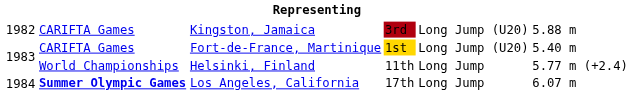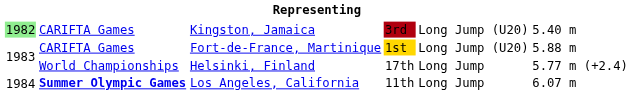Kingston, Jamaica | column 1: no background -> lightgreen background
Kingston, Jamaica | column 6: 5.88 m -> 5.40 m
Fort-de-France, Martinique | column 6: 5.40 m -> 5.88 m
Helsinki, Finland | column 4: 11th -> 17th
Los Angeles, California | column 4: 17th -> 11th
